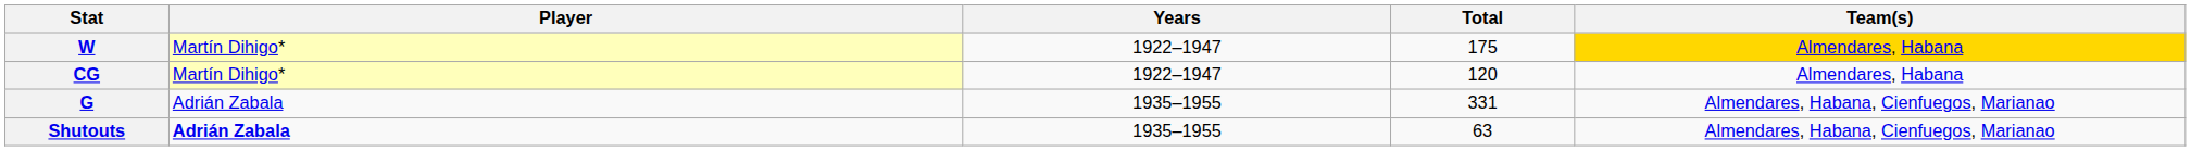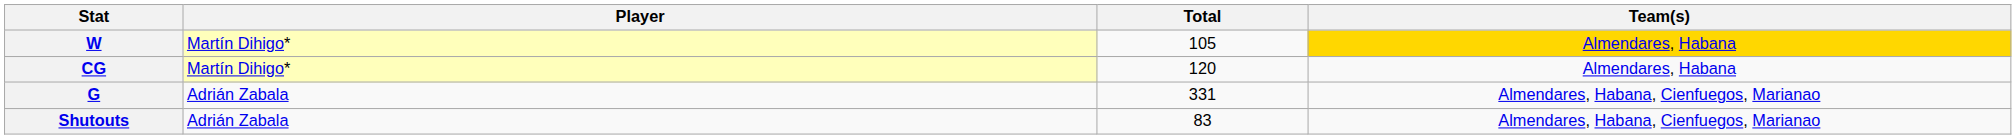- column: Years | 1922–1947 | 1922–1947 | 1935–1955 | 1935–1955
W | Total: 175 -> 105
Shutouts | Player: bold -> normal
Shutouts | Total: 63 -> 83
